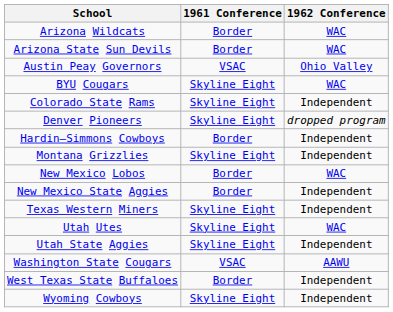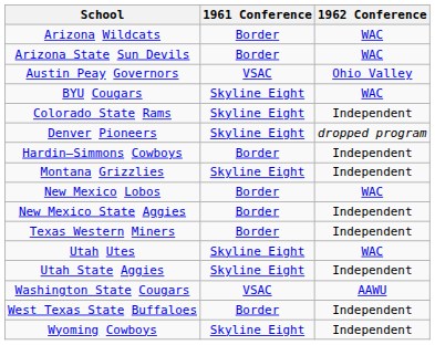Texas Western Miners | 1961 Conference: Skyline Eight -> Border
